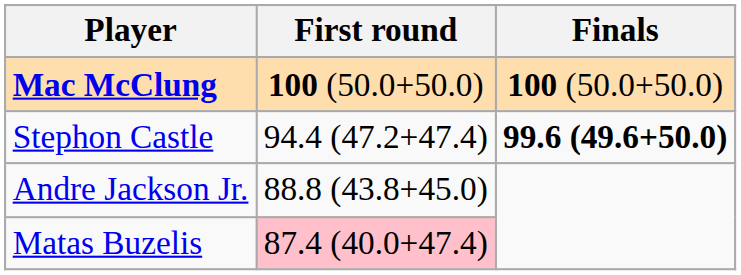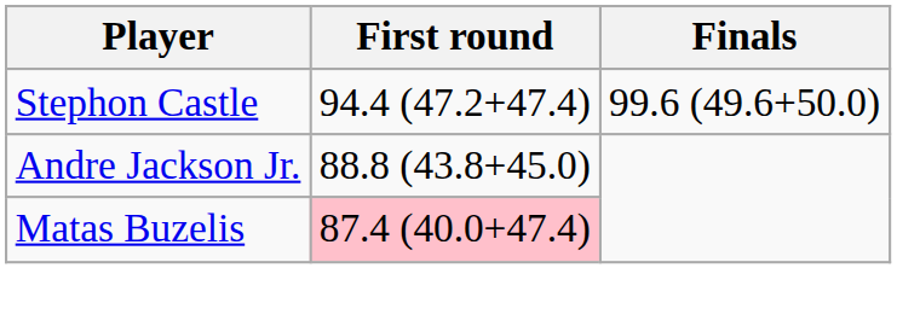- row: Mac McClung | 100 (50.0+50.0) | 100 (50.0+50.0)
Stephon Castle | Finals: bold -> normal
